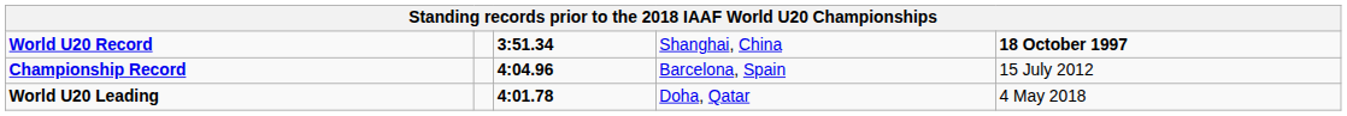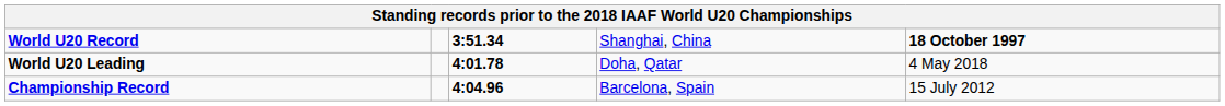rows swapped: Championship Record <-> World U20 Leading
